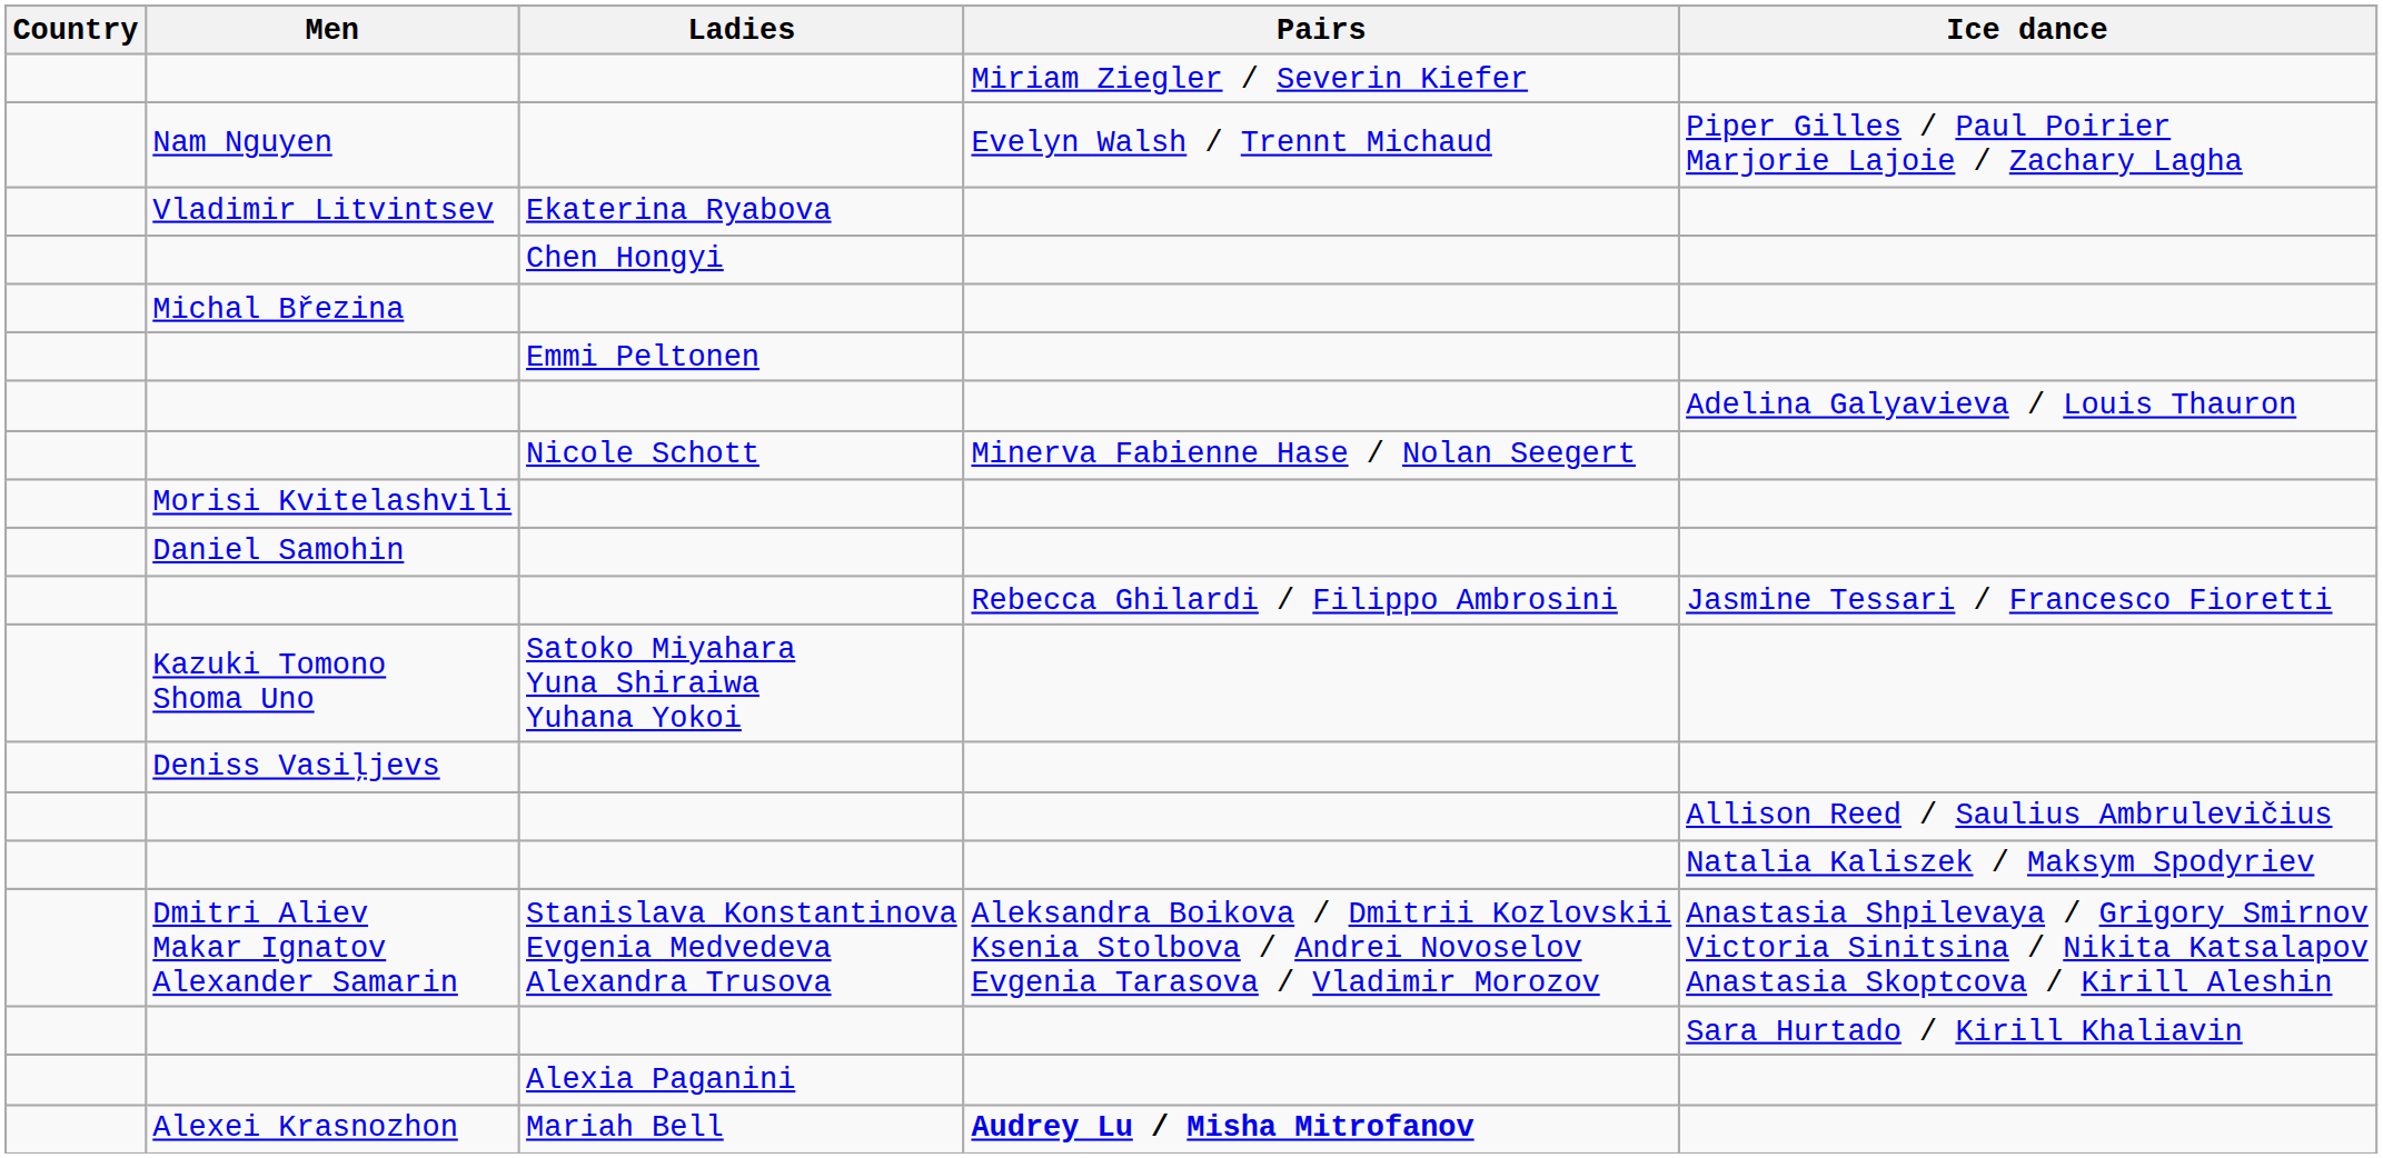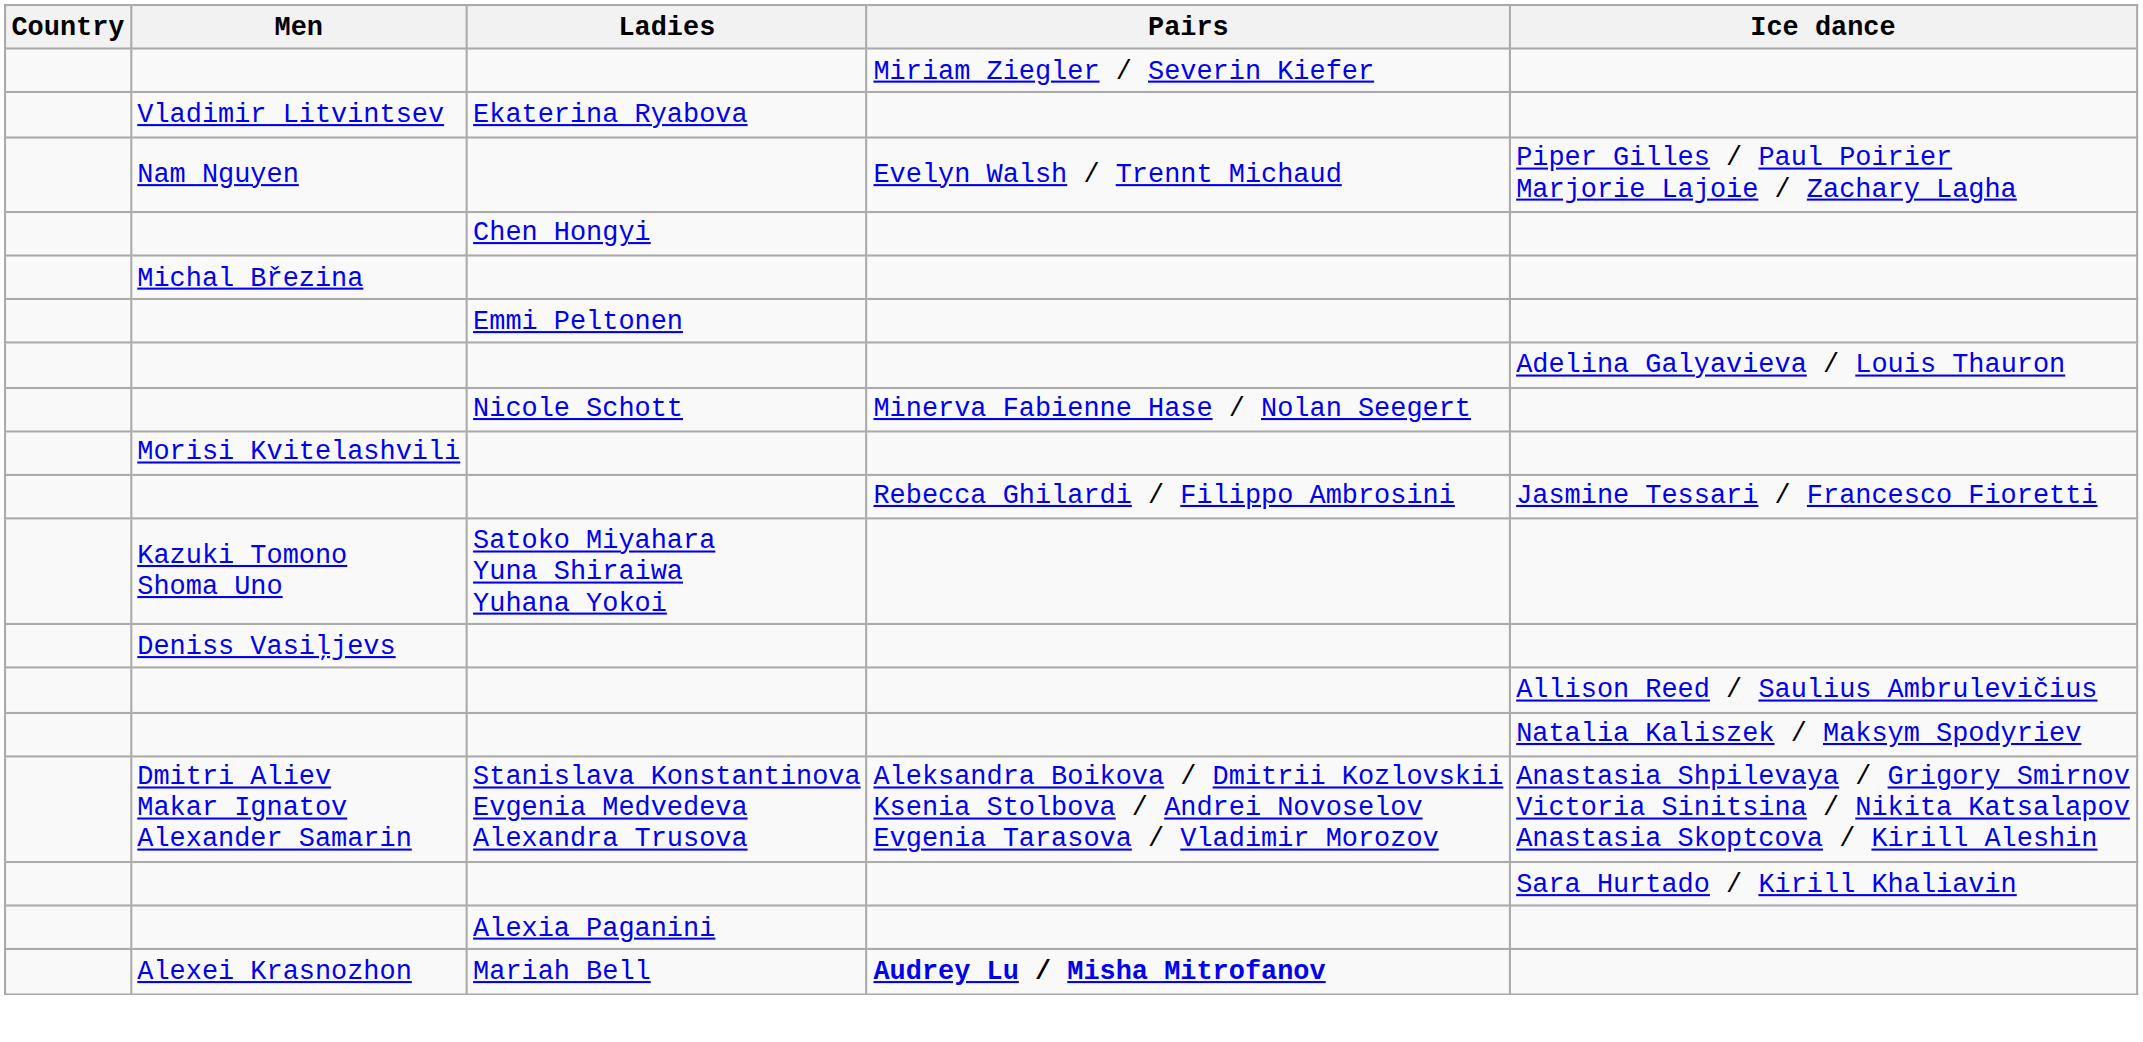rows swapped: Vladimir Litvintsev <-> Nam Nguyen
- row: Daniel Samohin
